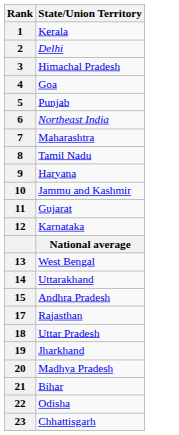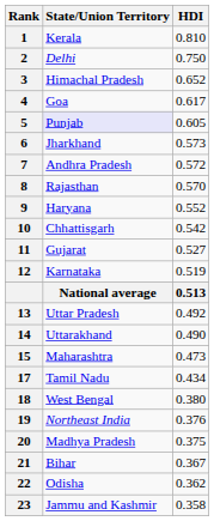+ column: HDI | 0.810 | 0.750 | 0.652 | 0.617 | 0.605 | 0.573 | 0.572 | 0.570 | 0.552 | 0.542 | 0.527 | 0.519 | 0.513 | 0.492 | 0.490 | 0.473 | 0.434 | 0.380 | 0.376 | 0.375 | 0.367 | 0.362 | 0.358
5 | State/Union Territory: no background -> lavender background
6 | State/Union Territory: Northeast India -> Jharkhand
7 | State/Union Territory: Maharashtra -> Andhra Pradesh
8 | State/Union Territory: Tamil Nadu -> Rajasthan
10 | State/Union Territory: Jammu and Kashmir -> Chhattisgarh
13 | State/Union Territory: West Bengal -> Uttar Pradesh
15 | State/Union Territory: Andhra Pradesh -> Maharashtra
17 | State/Union Territory: Rajasthan -> Tamil Nadu
18 | State/Union Territory: Uttar Pradesh -> West Bengal
19 | State/Union Territory: Jharkhand -> Northeast India
23 | State/Union Territory: Chhattisgarh -> Jammu and Kashmir
